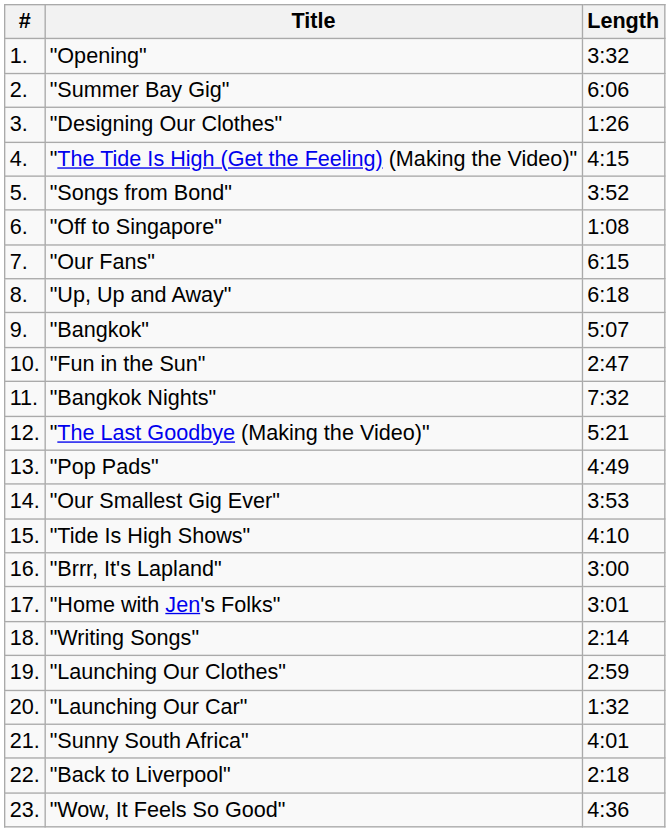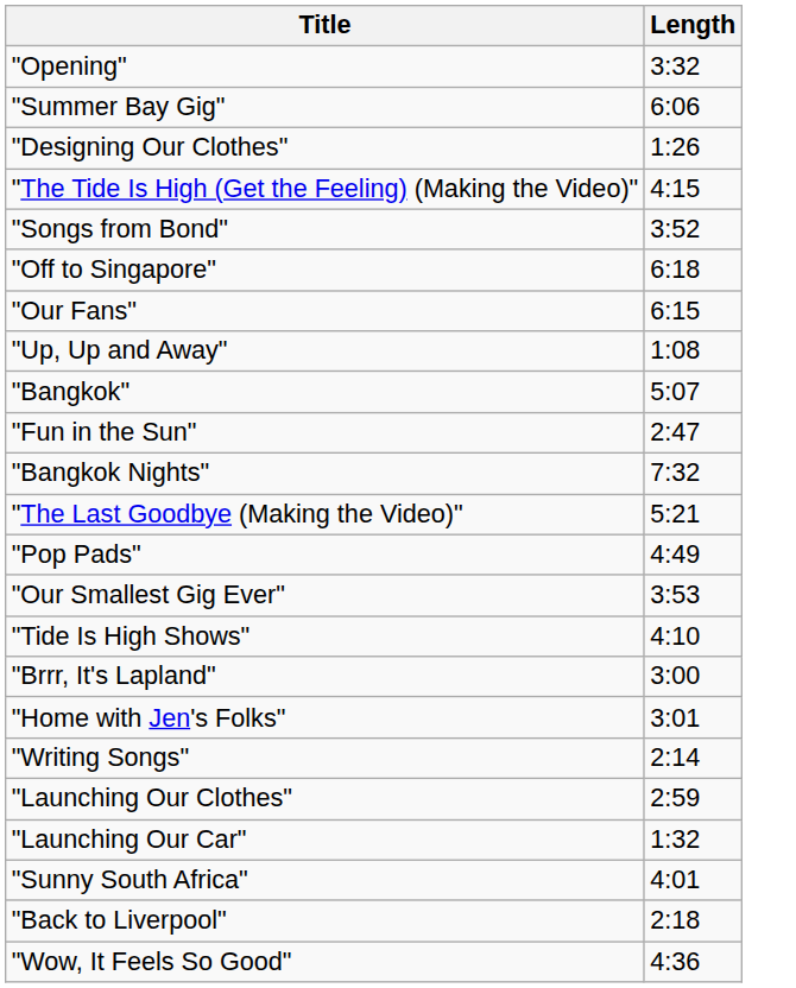- column: # | 1. | 2. | 3. | 4. | 5. | 6. | 7. | 8. | 9. | 10. | 11. | 12. | 13. | 14. | 15. | 16. | 17. | 18. | 19. | 20. | 21. | 22. | 23.
"Off to Singapore" | Length: 1:08 -> 6:18
"Up, Up and Away" | Length: 6:18 -> 1:08
